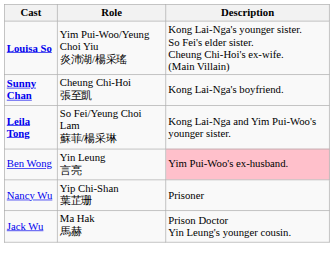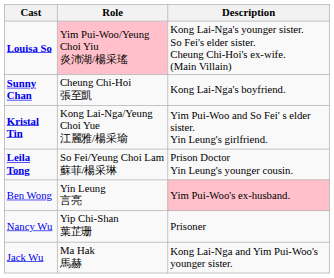Louisa So | Role: no background -> pink background
+ row: Kristal Tin | Kong Lai-Nga/Yeung Choi Yue 江麗雅/楊采瑜 | Yim Pui-Woo and So Fei' s elder sister. Yin Leung's girlfriend.
Leila Tong | Description: Kong Lai-Nga and Yim Pui-Woo's younger sister. -> Prison Doctor Yin Leung's younger cousin.
Jack Wu | Description: Prison Doctor Yin Leung's younger cousin. -> Kong Lai-Nga and Yim Pui-Woo's younger sister.
